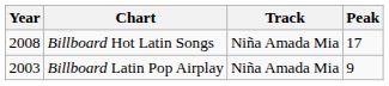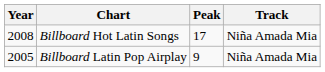columns swapped: Track <-> Peak
Billboard Latin Pop Airplay | Year: 2003 -> 2005
